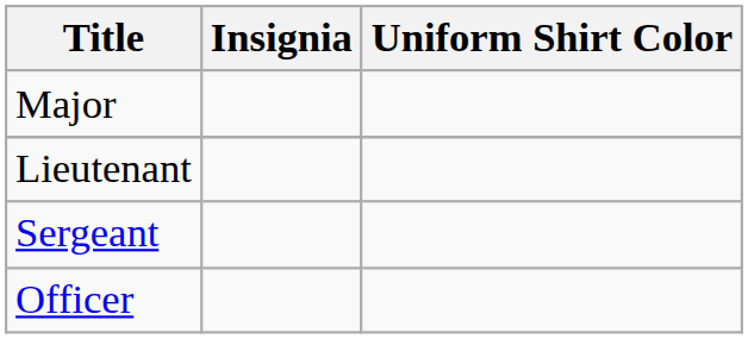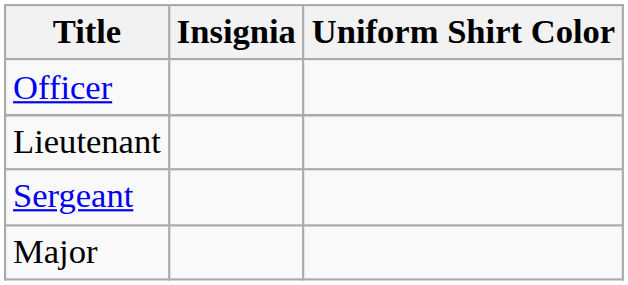rows swapped: Major <-> Officer
